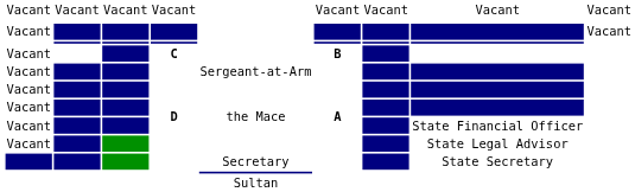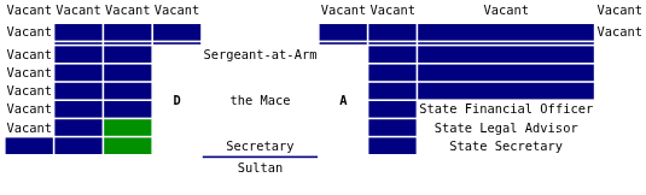- row: Vacant | C | B
